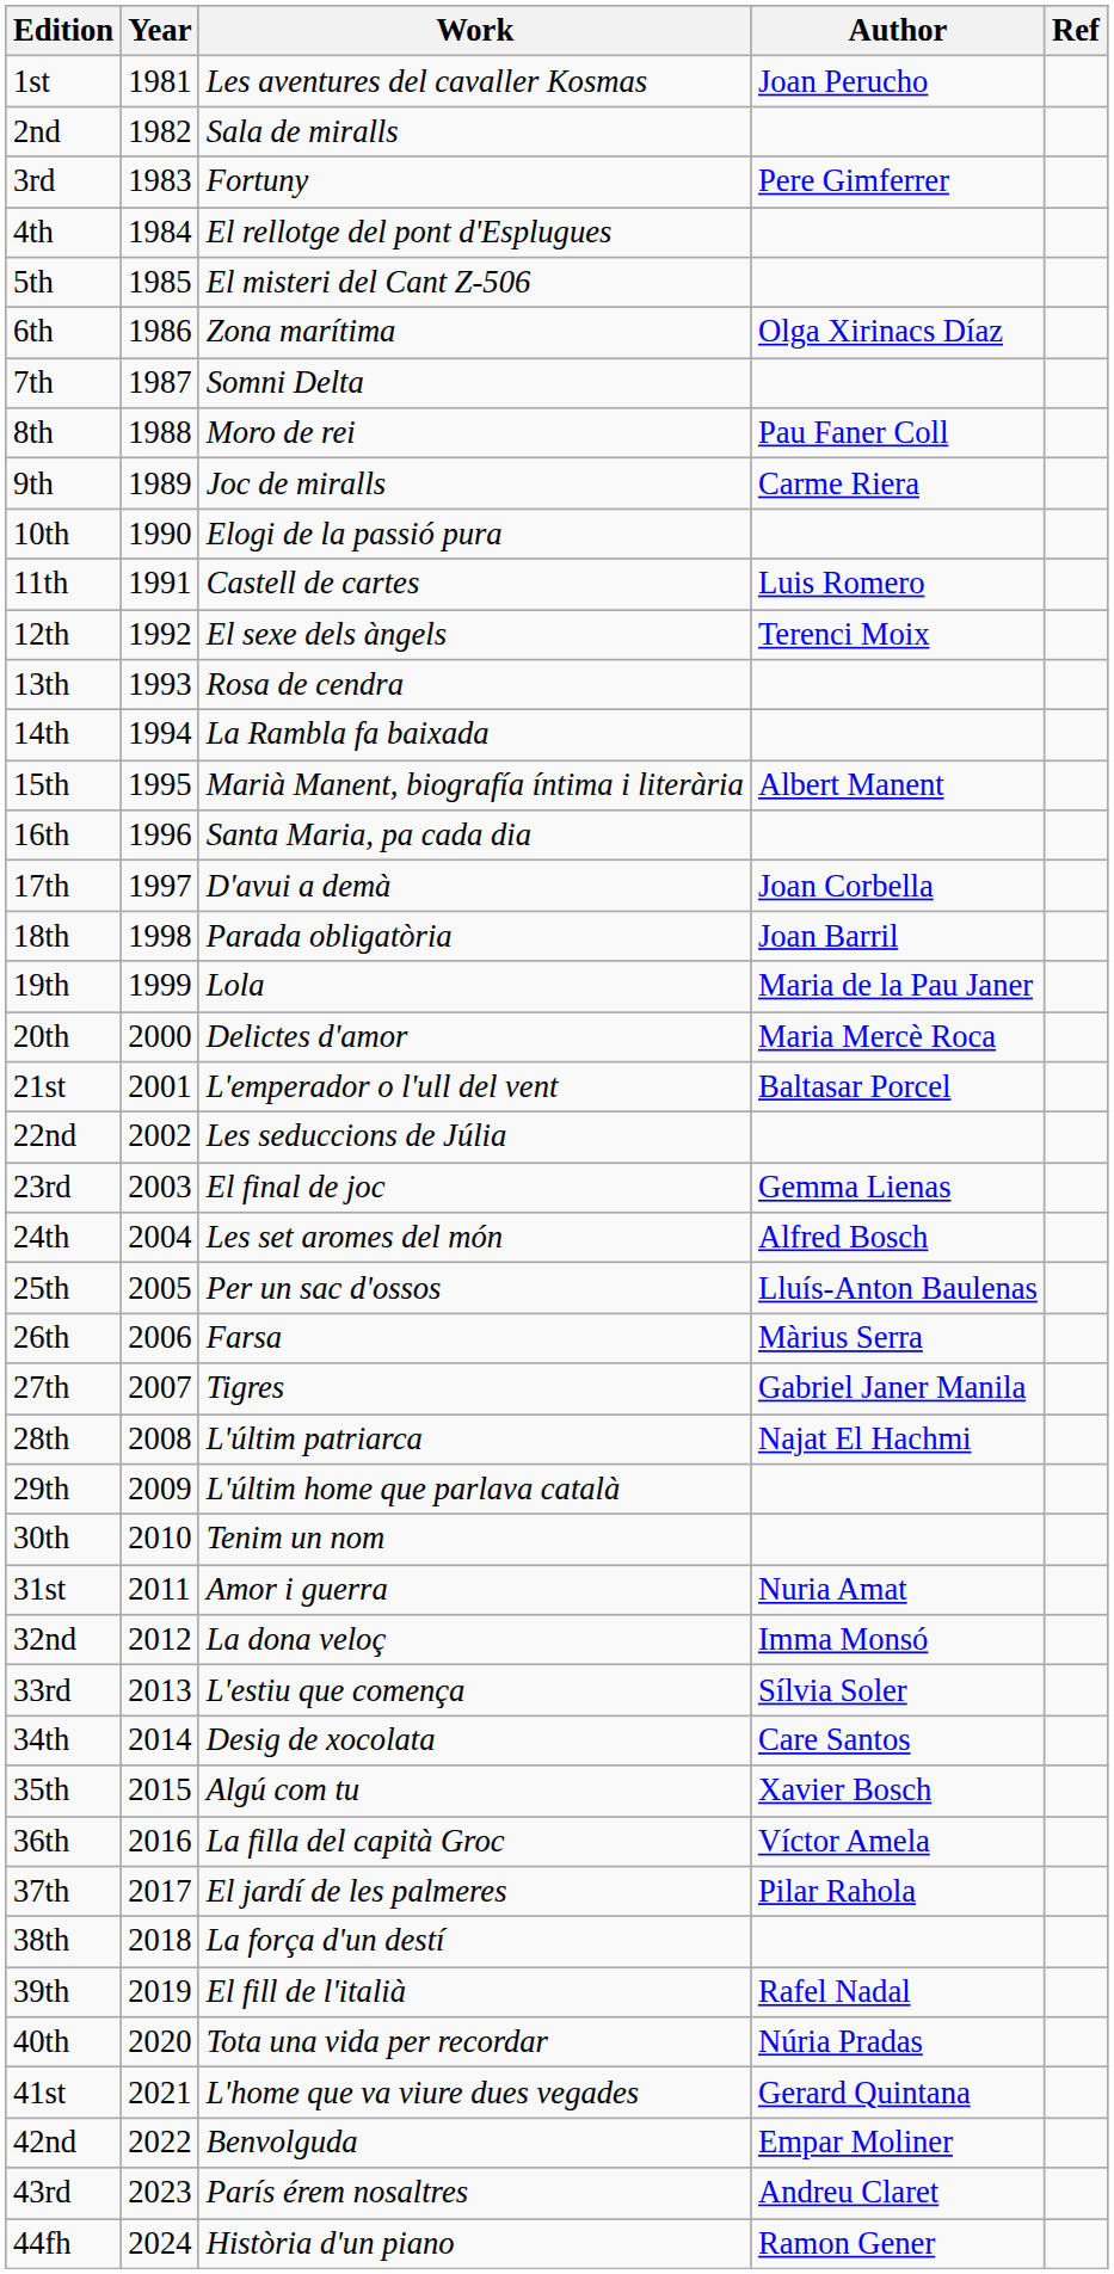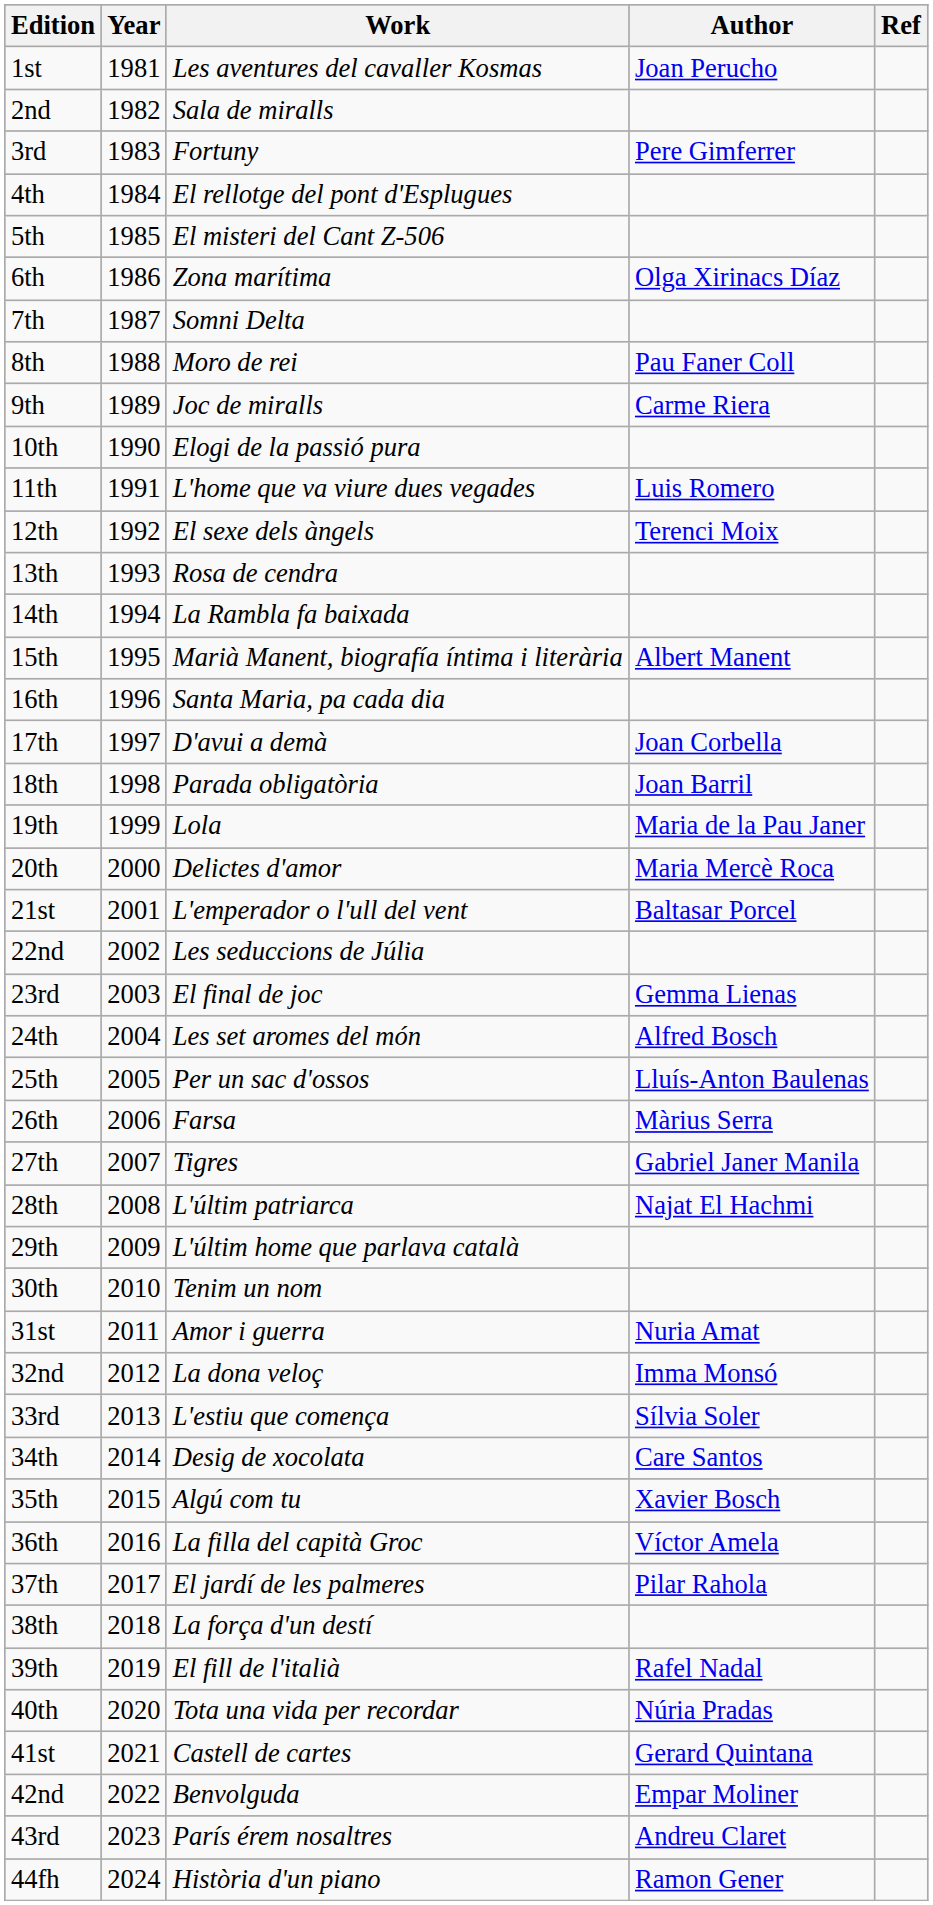11th | Work: Castell de cartes -> L'home que va viure dues vegades
41st | Work: L'home que va viure dues vegades -> Castell de cartes
